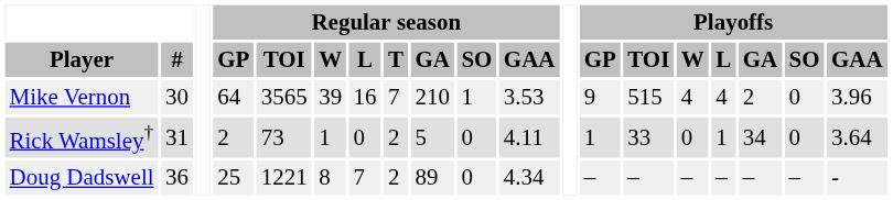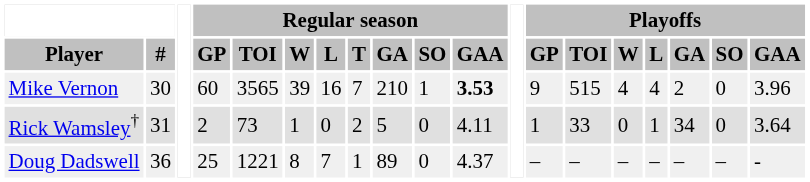Mike Vernon | Regular season / GP: 64 -> 60
Mike Vernon | Regular season / GAA: normal -> bold
Doug Dadswell | Regular season / T: 2 -> 1
Doug Dadswell | Regular season / GAA: 4.34 -> 4.37
